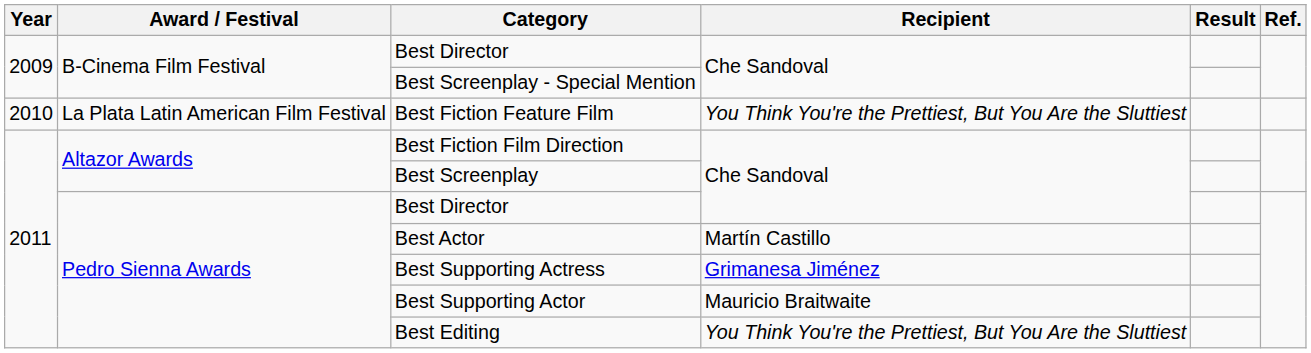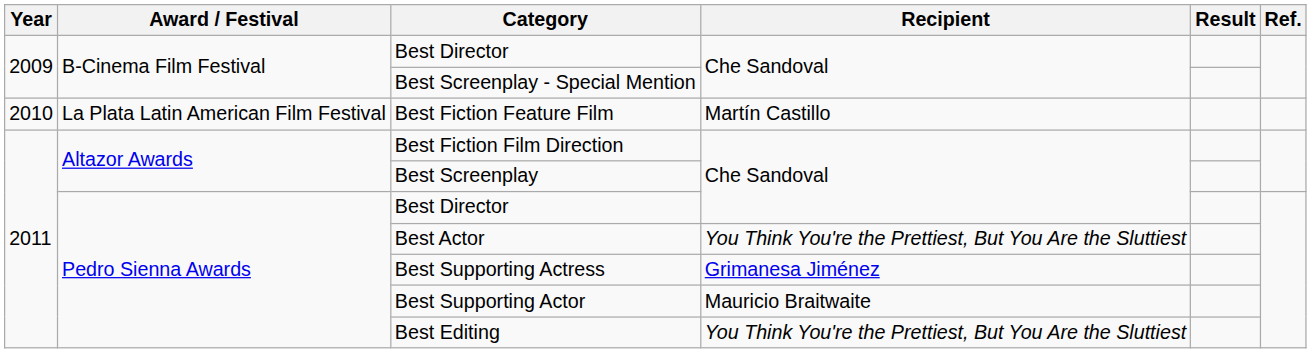Best Fiction Feature Film | Recipient: You Think You're the Prettiest, But You Are the Sluttiest -> Martín Castillo
Best Actor | Recipient: Martín Castillo -> You Think You're the Prettiest, But You Are the Sluttiest
